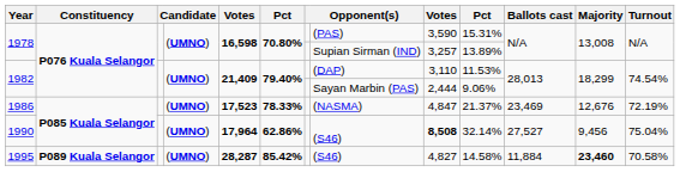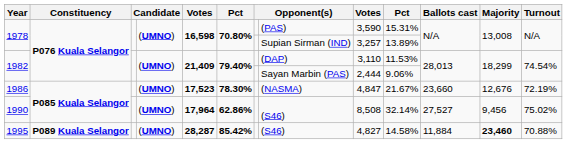1986 | column 6: 78.33% -> 78.30%
1986 | column 10: 21.37% -> 21.67%
1986 | Ballots cast: 23,469 -> 23,660
1990 | column 9: bold -> normal
1990 | Turnout: 75.04% -> 75.02%
1995 | Turnout: 70.58% -> 70.88%
